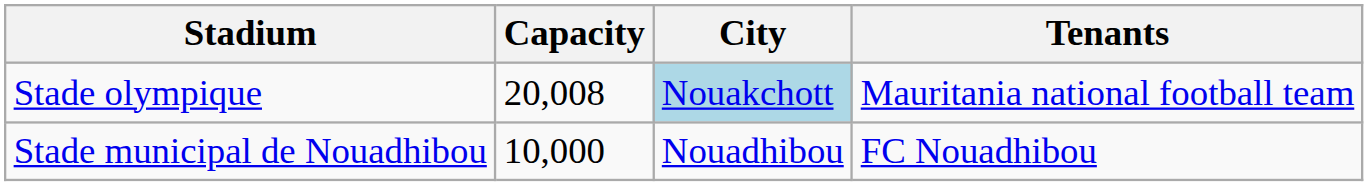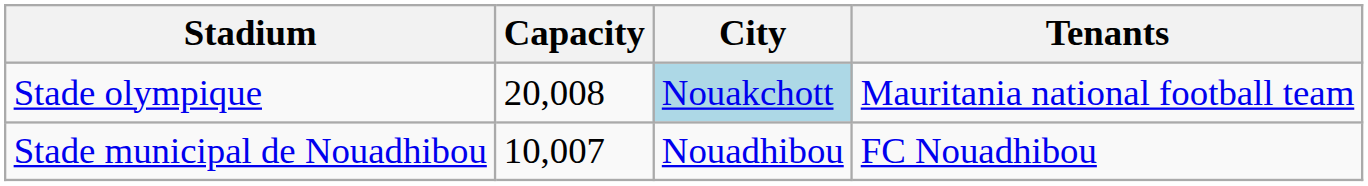Stade municipal de Nouadhibou | Capacity: 10,000 -> 10,007
